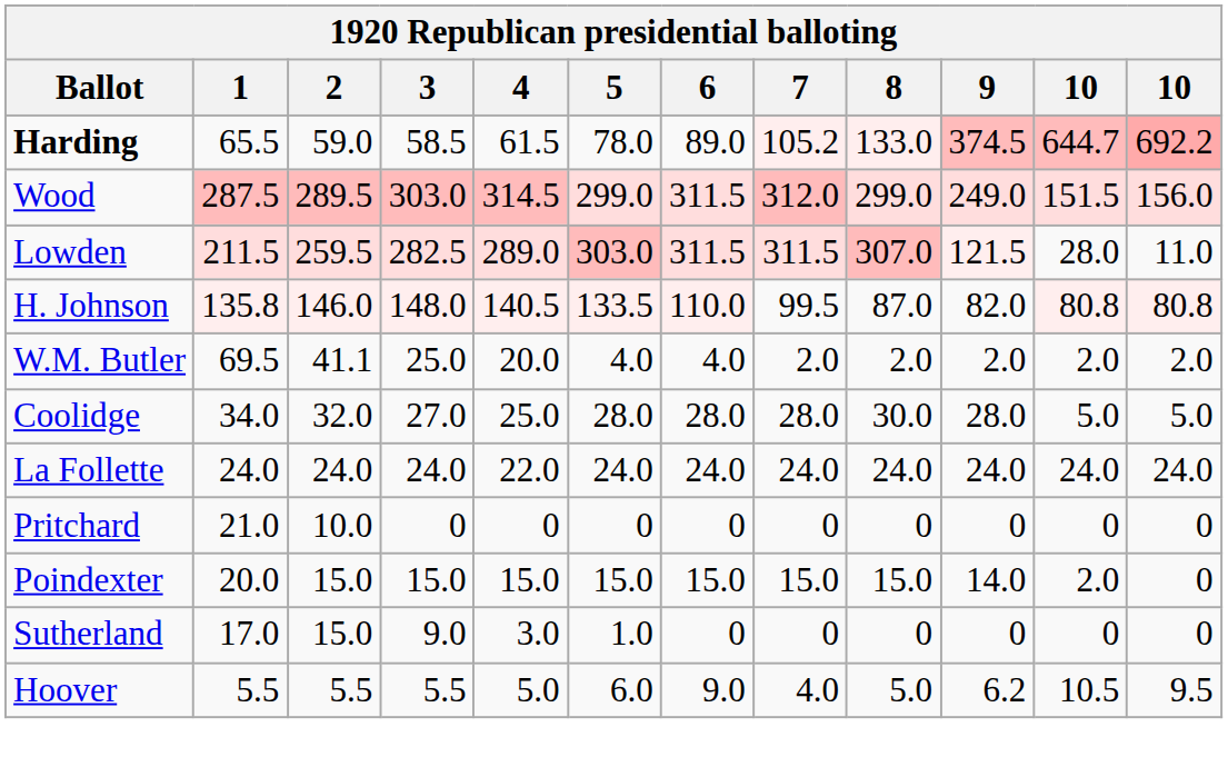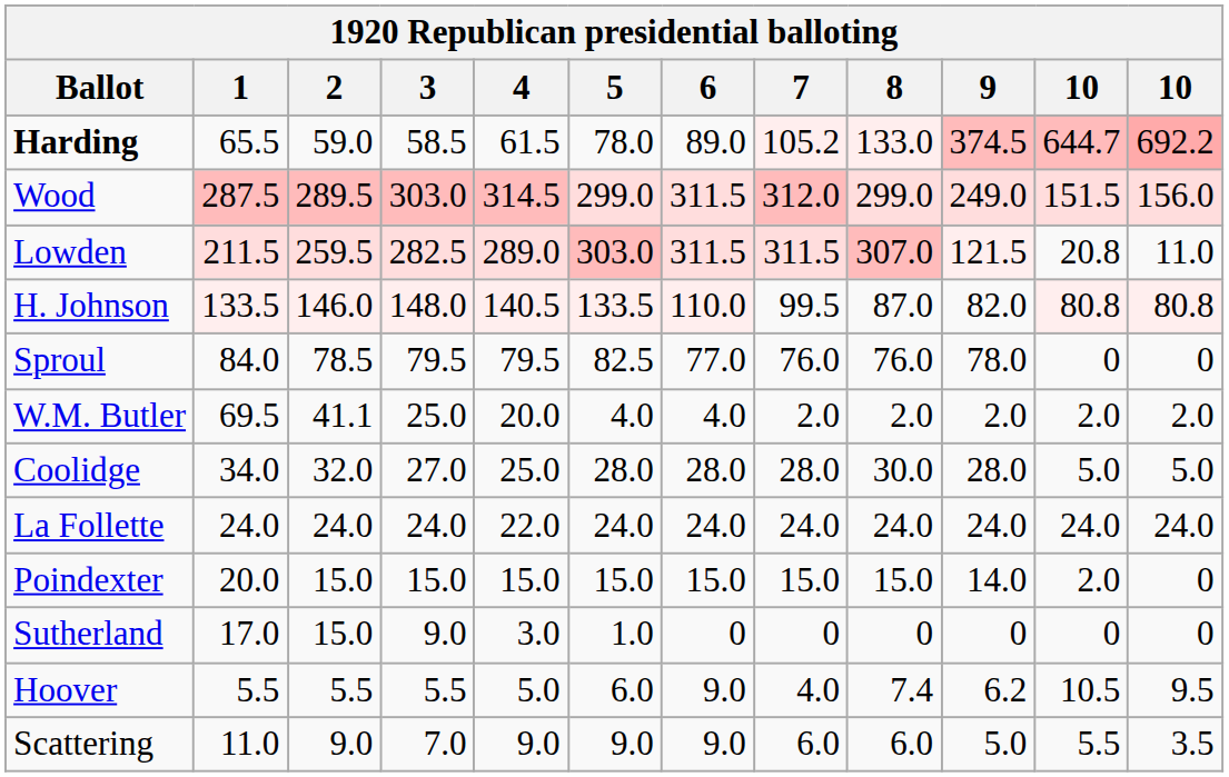Lowden | column 11: 28.0 -> 20.8
H. Johnson | 1: 135.8 -> 133.5
+ row: Sproul | 84.0 | 78.5 | 79.5 | 79.5 | 82.5 | 77.0 | 76.0 | 76.0 | 78.0 | 0 | 0
- row: Pritchard | 21.0 | 10.0 | 0 | 0 | 0 | 0 | 0 | 0 | 0 | 0 | 0
Hoover | 8: 5.0 -> 7.4
+ row: Scattering | 11.0 | 9.0 | 7.0 | 9.0 | 9.0 | 9.0 | 6.0 | 6.0 | 5.0 | 5.5 | 3.5
